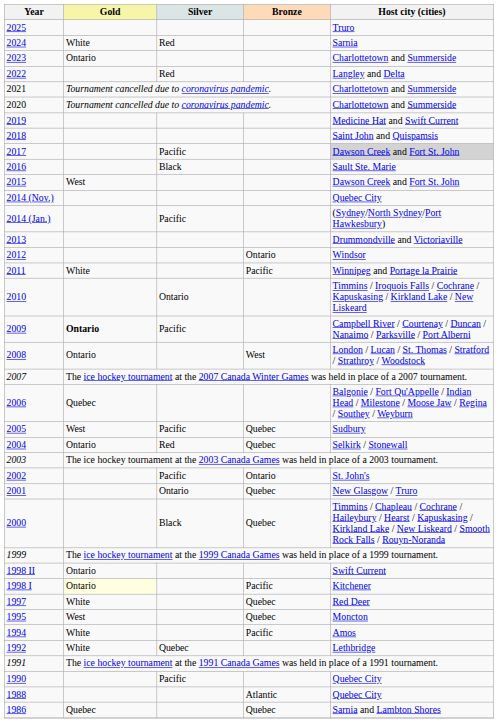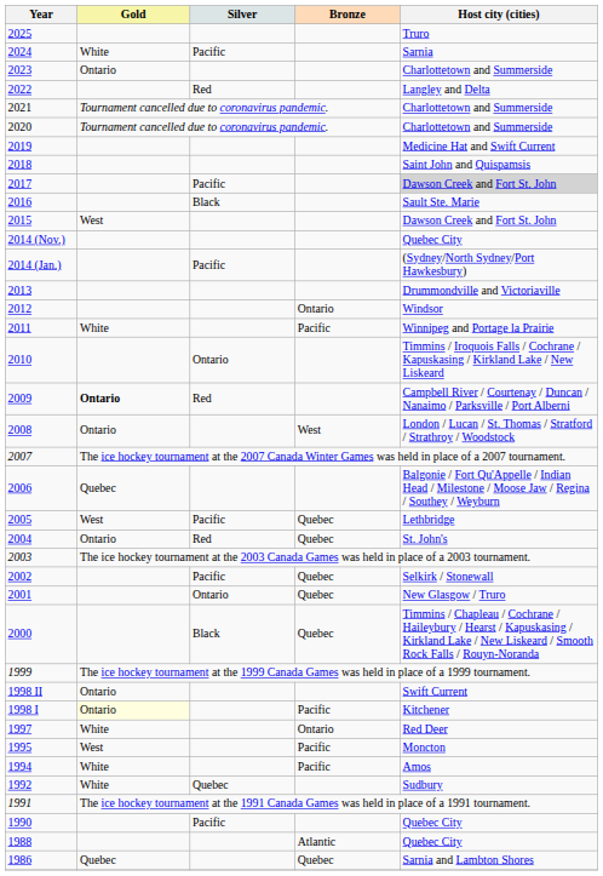2024 | Silver: Red -> Pacific
2009 | Silver: Pacific -> Red
2005 | Host city (cities): Sudbury -> Lethbridge
2004 | Host city (cities): Selkirk / Stonewall -> St. John's
2002 | Bronze: Ontario -> Quebec
2002 | Host city (cities): St. John's -> Selkirk / Stonewall
1997 | Bronze: Quebec -> Ontario
1995 | Bronze: Quebec -> Pacific
1992 | Host city (cities): Lethbridge -> Sudbury
